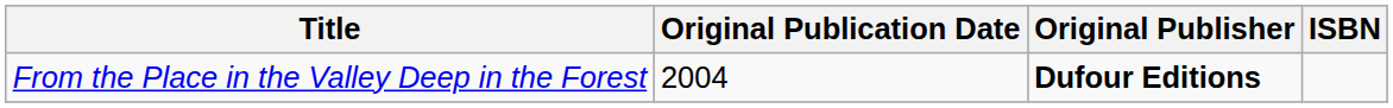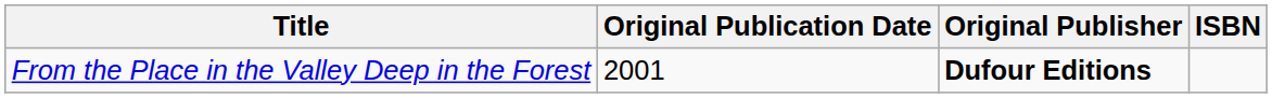From the Place in the Valley Deep in the Forest | Original Publication Date: 2004 -> 2001
